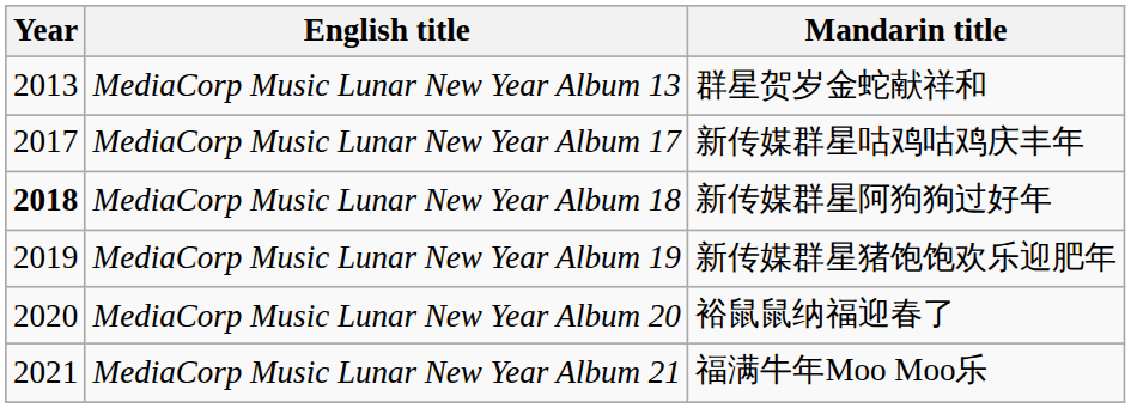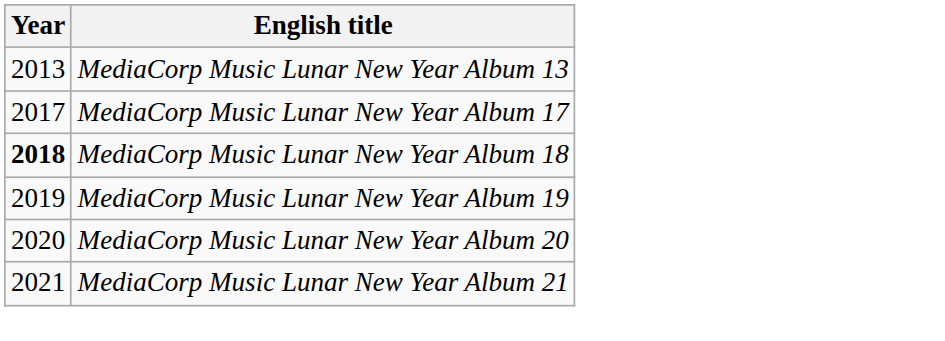- column: Mandarin title | 群星贺岁金蛇献祥和 | 新传媒群星咕鸡咕鸡庆丰年 | 新传媒群星阿狗狗过好年 | 新传媒群星猪饱饱欢乐迎肥年 | 裕鼠鼠纳福迎春了 | 福满牛年Moo Moo乐
